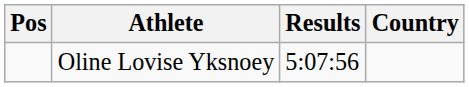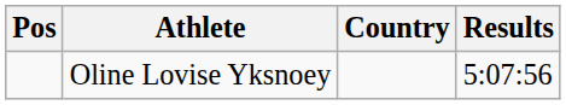columns swapped: Country <-> Results
